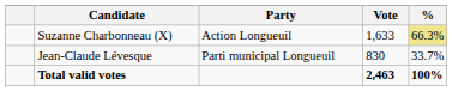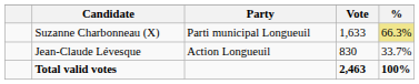Suzanne Charbonneau (X) | Party: Action Longueuil -> Parti municipal Longueuil
Jean-Claude Lévesque | Party: Parti municipal Longueuil -> Action Longueuil
